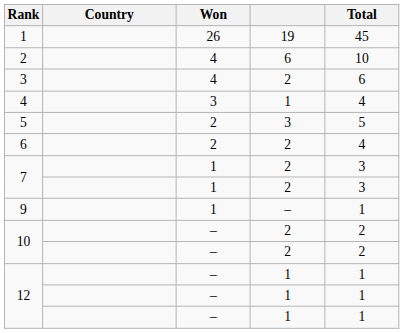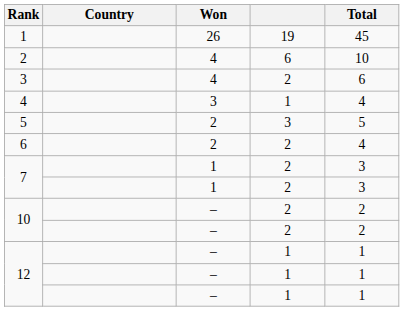- row: 9 | 1 | – | 1
